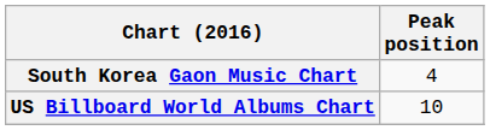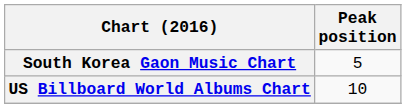South Korea Gaon Music Chart | Peak position: 4 -> 5
